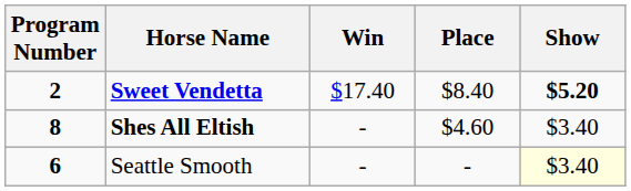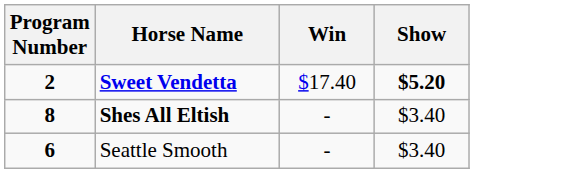- column: Place | $8.40 | $4.60 | -
Seattle Smooth | Show: lightyellow background -> no background
